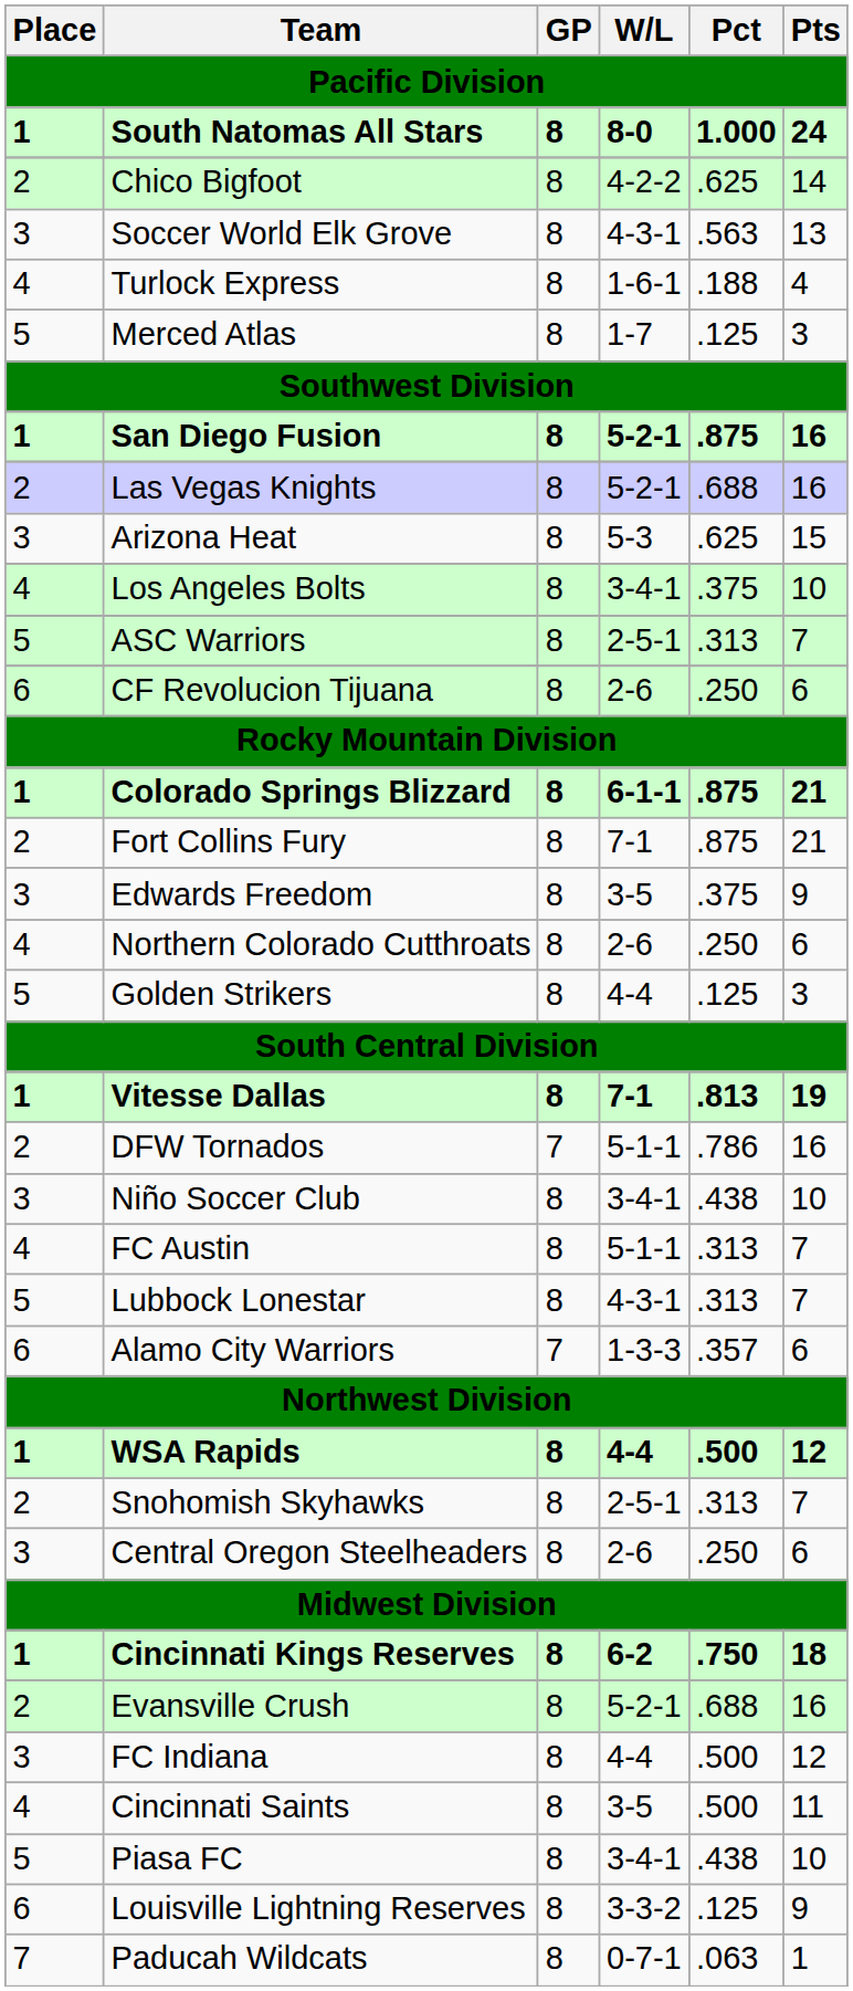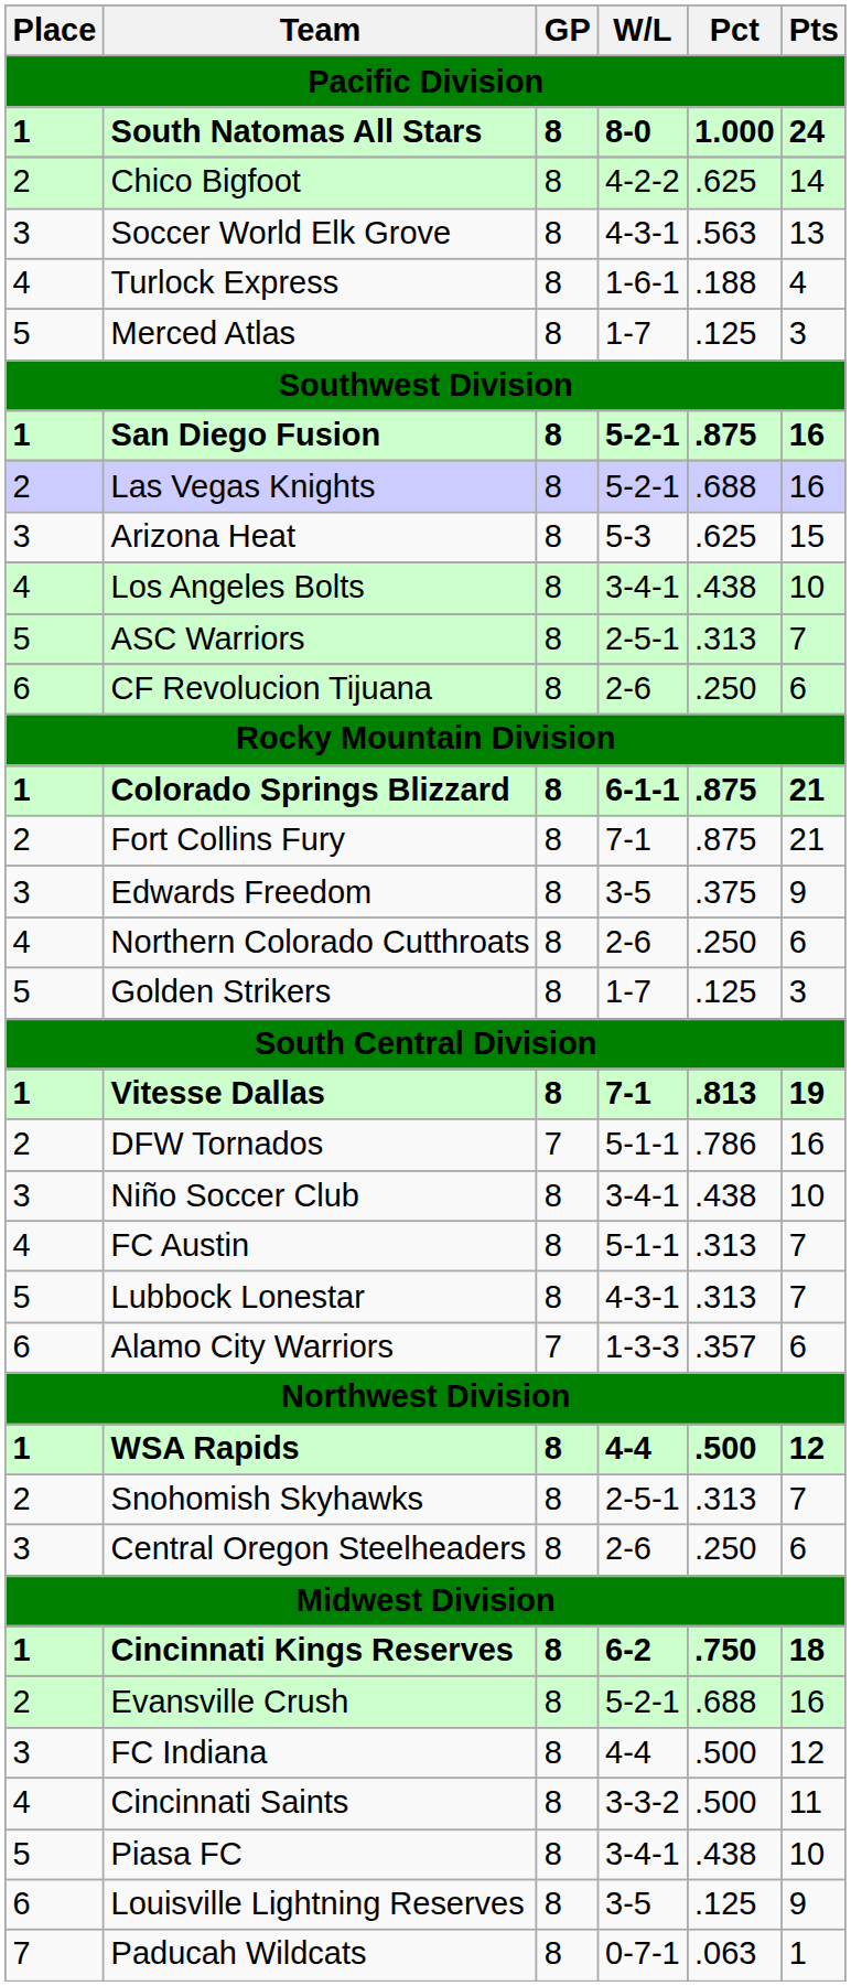Los Angeles Bolts | Pct: .375 -> .438
Golden Strikers | W/L: 4-4 -> 1-7
Cincinnati Saints | W/L: 3-5 -> 3-3-2
Louisville Lightning Reserves | W/L: 3-3-2 -> 3-5
